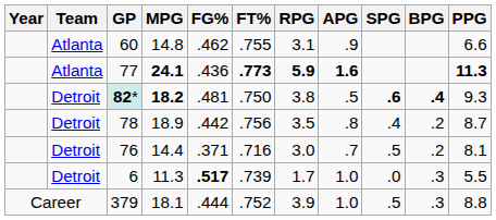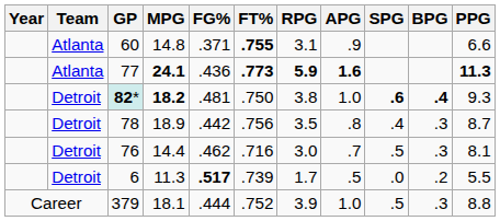60 | FG%: .462 -> .371
60 | FT%: normal -> bold
82* | APG: .5 -> 1.0
78 | BPG: .2 -> .3
76 | FG%: .371 -> .462
76 | BPG: .2 -> .3
6 | APG: 1.0 -> .5
6 | BPG: .3 -> .2
